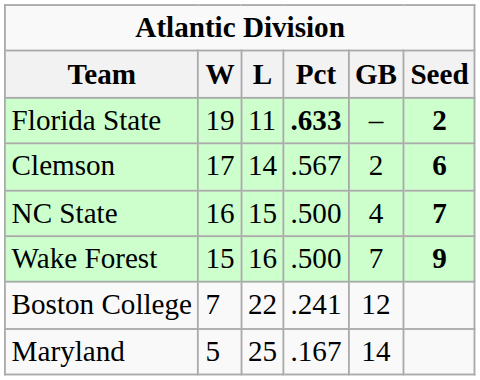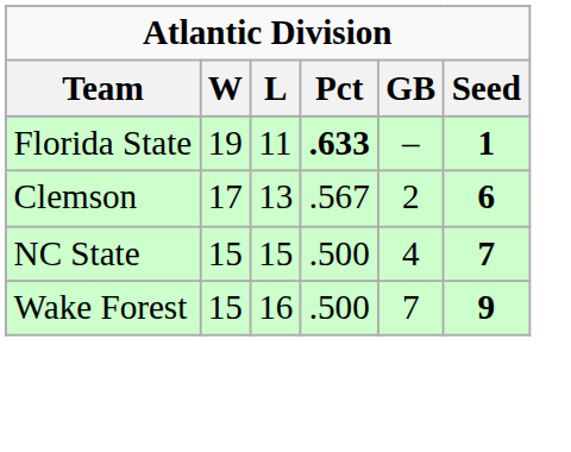Florida State | Seed: 2 -> 1
Clemson | L: 14 -> 13
NC State | W: 16 -> 15
- row: Boston College | 7 | 22 | .241 | 12
- row: Maryland | 5 | 25 | .167 | 14
